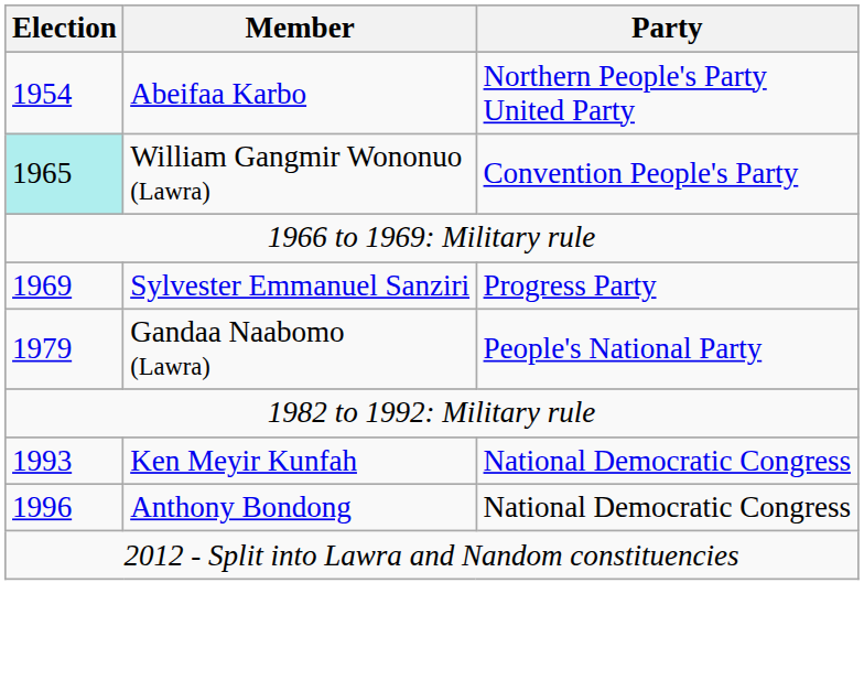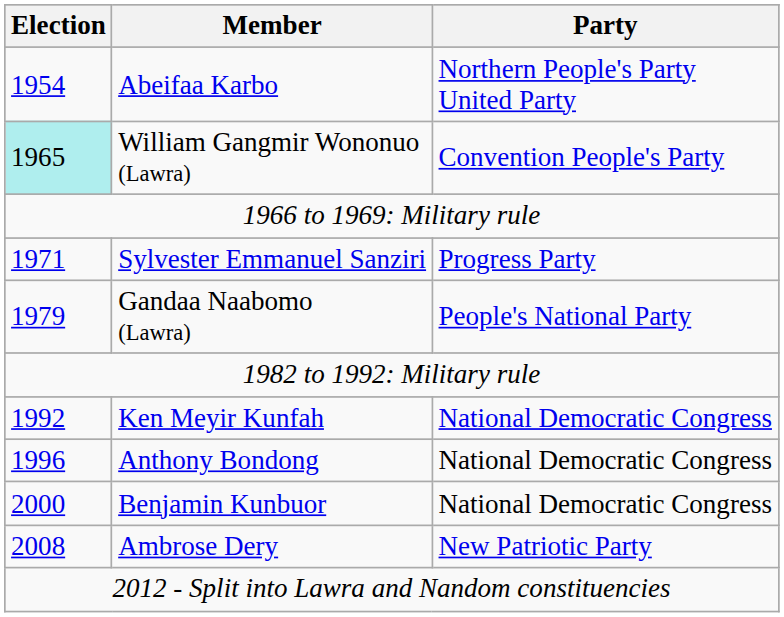Sylvester Emmanuel Sanziri | Election: 1969 -> 1971
Ken Meyir Kunfah | Election: 1993 -> 1992
+ row: 2000 | Benjamin Kunbuor | National Democratic Congress
+ row: 2008 | Ambrose Dery | New Patriotic Party
